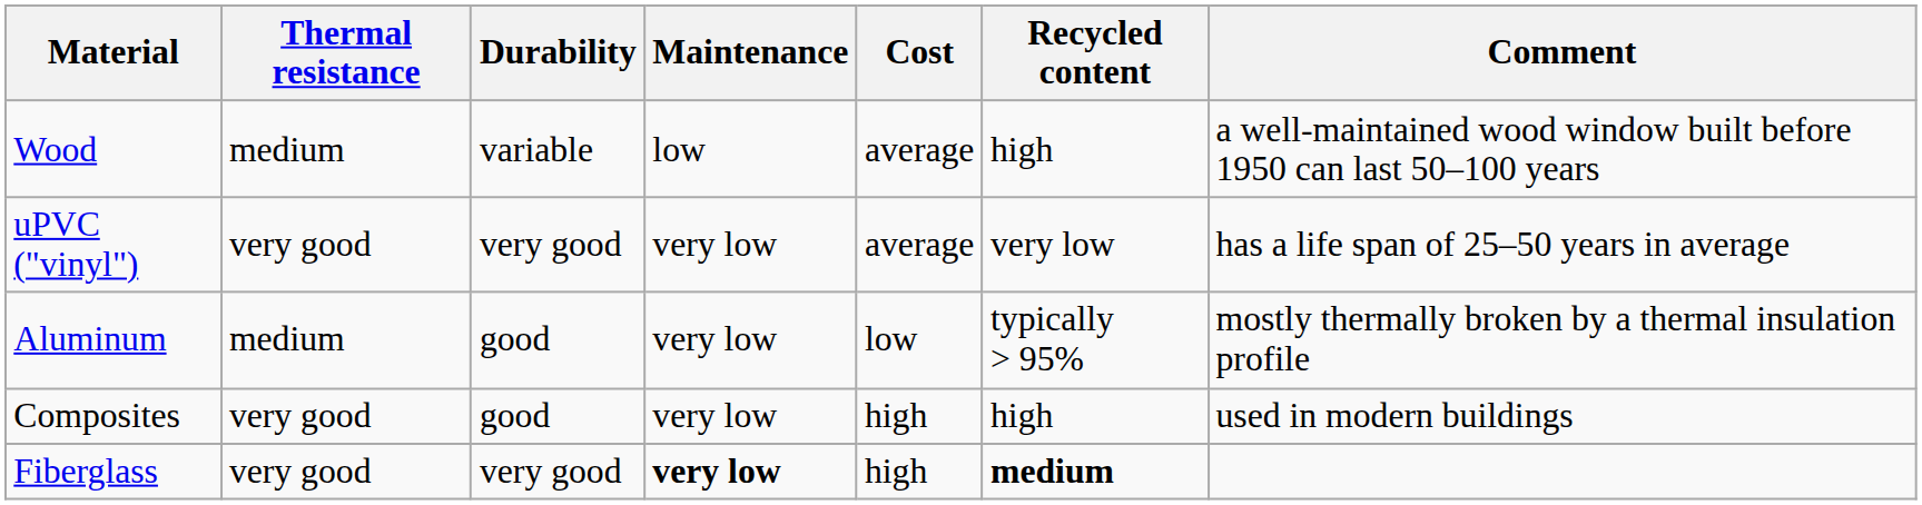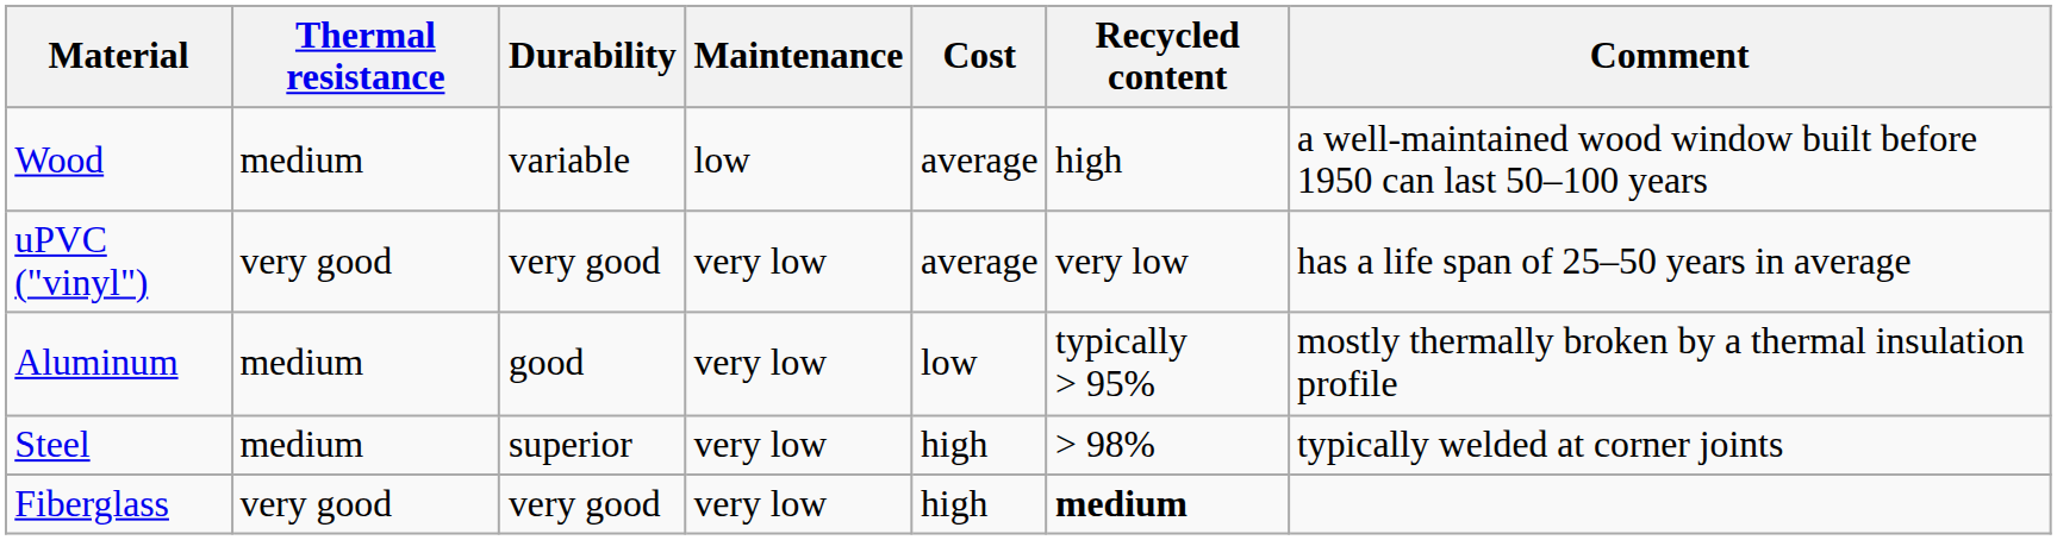- row: Composites | very good | good | very low | high | high | used in modern buildings
+ row: Steel | medium | superior | very low | high | > 98% | typically welded at corner joints
Fiberglass | Maintenance: bold -> normal
